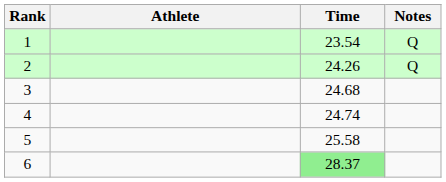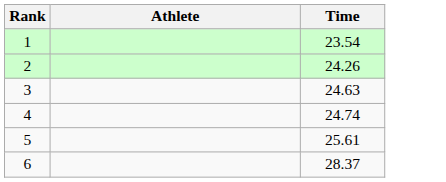- column: Notes | Q | Q
3 | Time: 24.68 -> 24.63
5 | Time: 25.58 -> 25.61
6 | Time: lightgreen background -> no background
